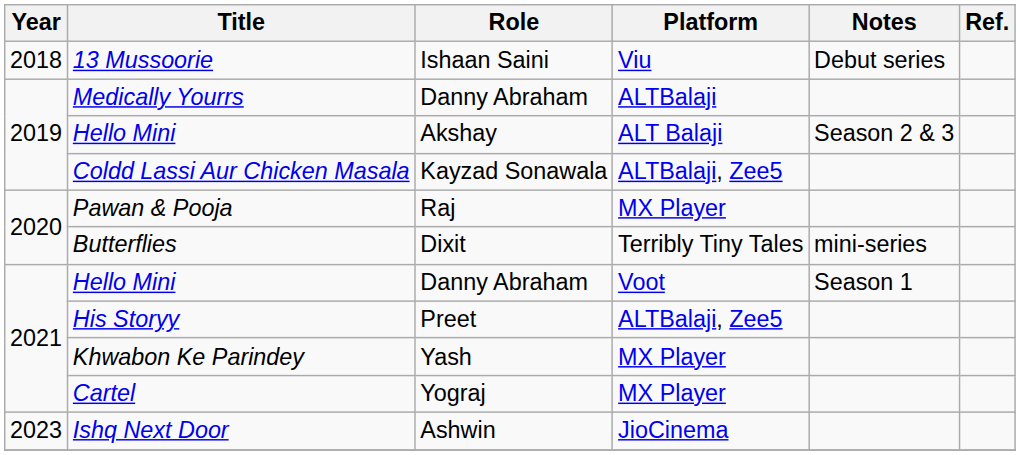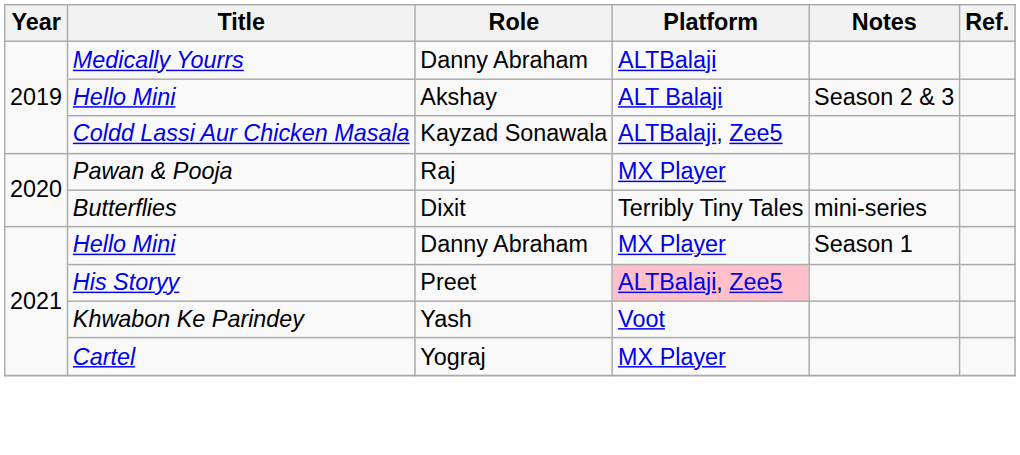- row: 2018 | 13 Mussoorie | Ishaan Saini | Viu | Debut series
2021 / Hello Mini | Platform: Voot -> MX Player
His Storyy | Platform: no background -> pink background
Khwabon Ke Parindey | Platform: MX Player -> Voot
- row: 2023 | Ishq Next Door | Ashwin | JioCinema
